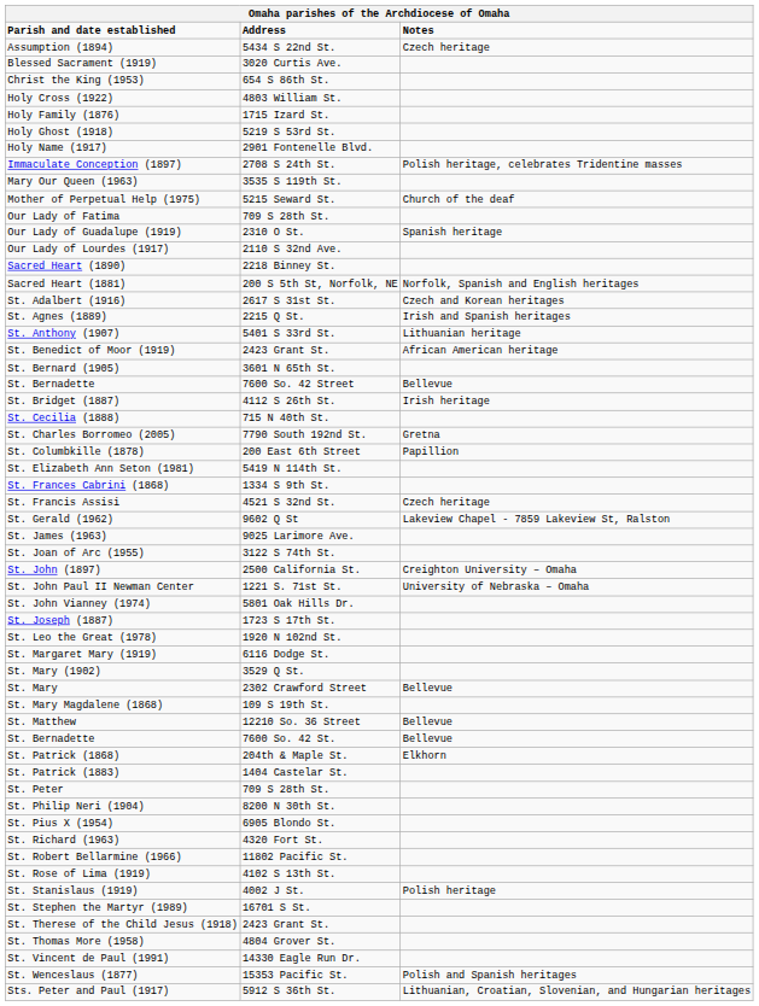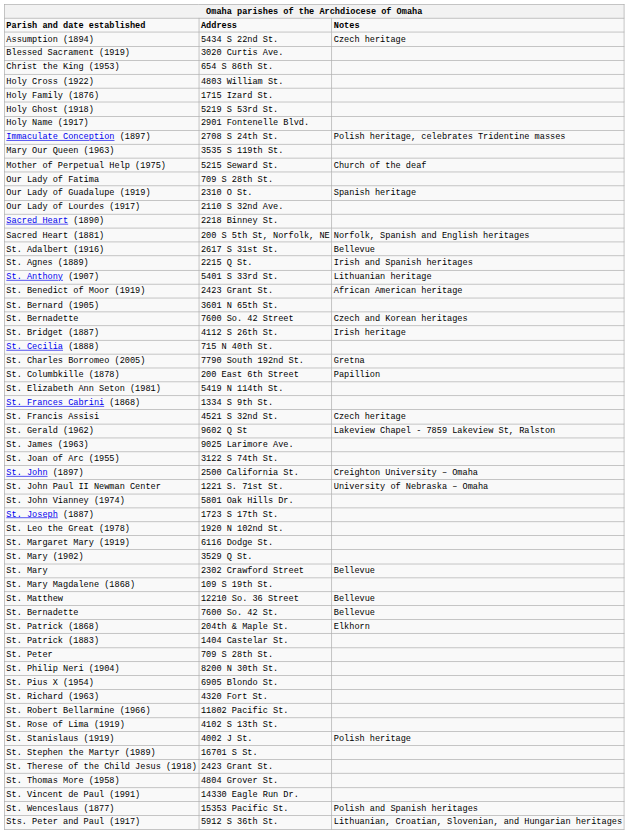St. Adalbert (1916) | Notes: Czech and Korean heritages -> Bellevue
St. Bernadette / 7600 So. 42 Street | Notes: Bellevue -> Czech and Korean heritages
